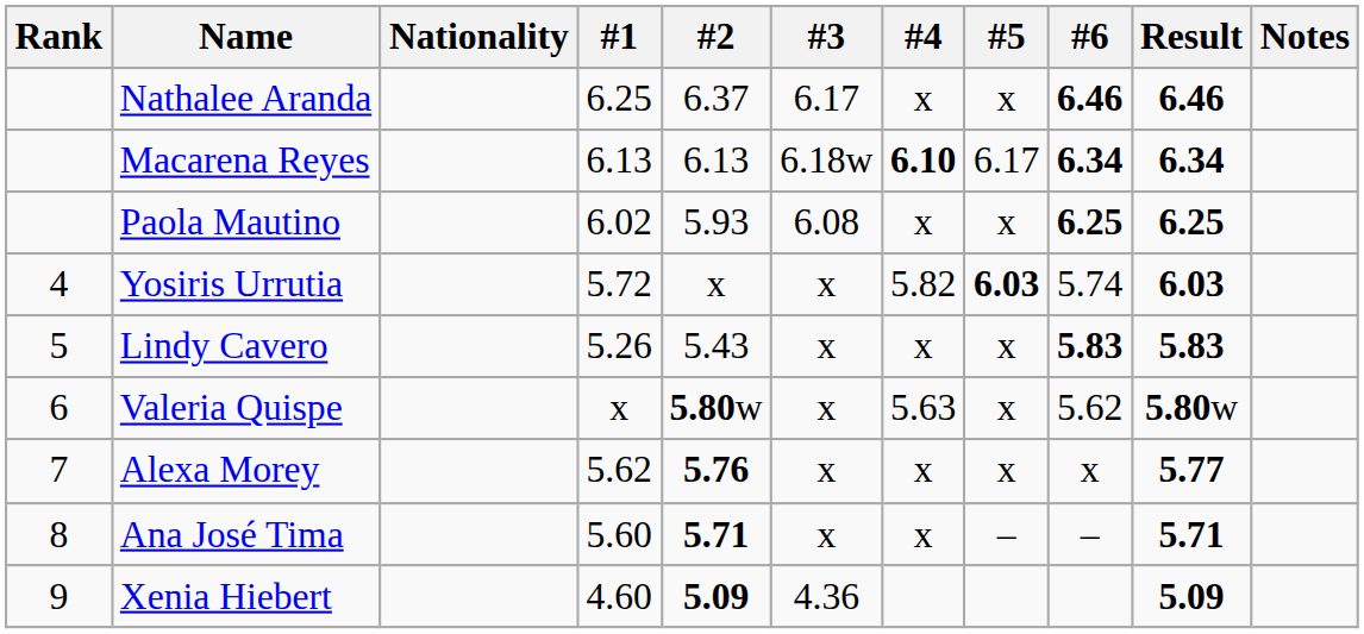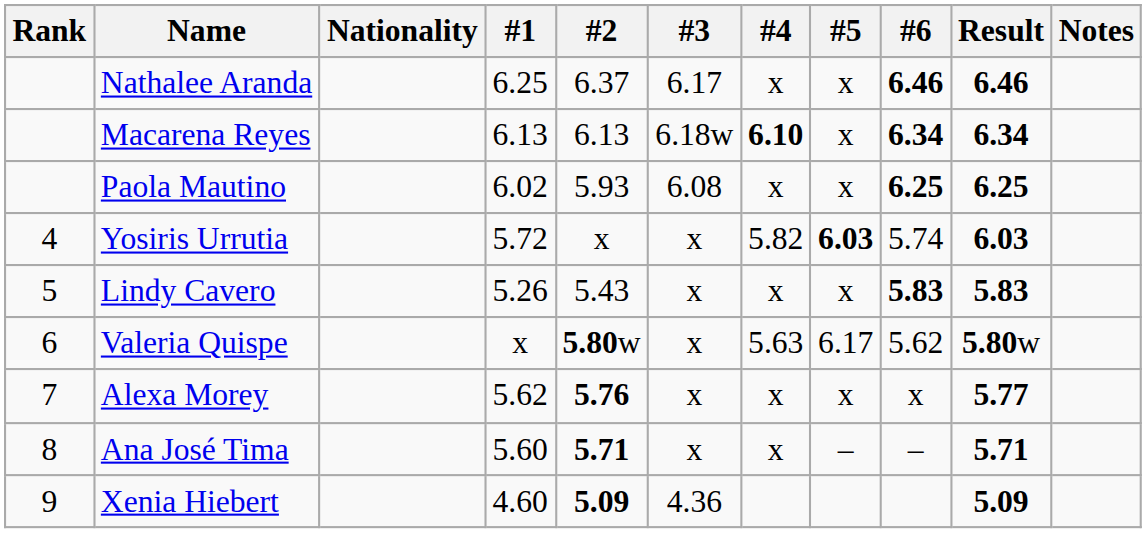Macarena Reyes | #5: 6.17 -> x
Valeria Quispe | #5: x -> 6.17
